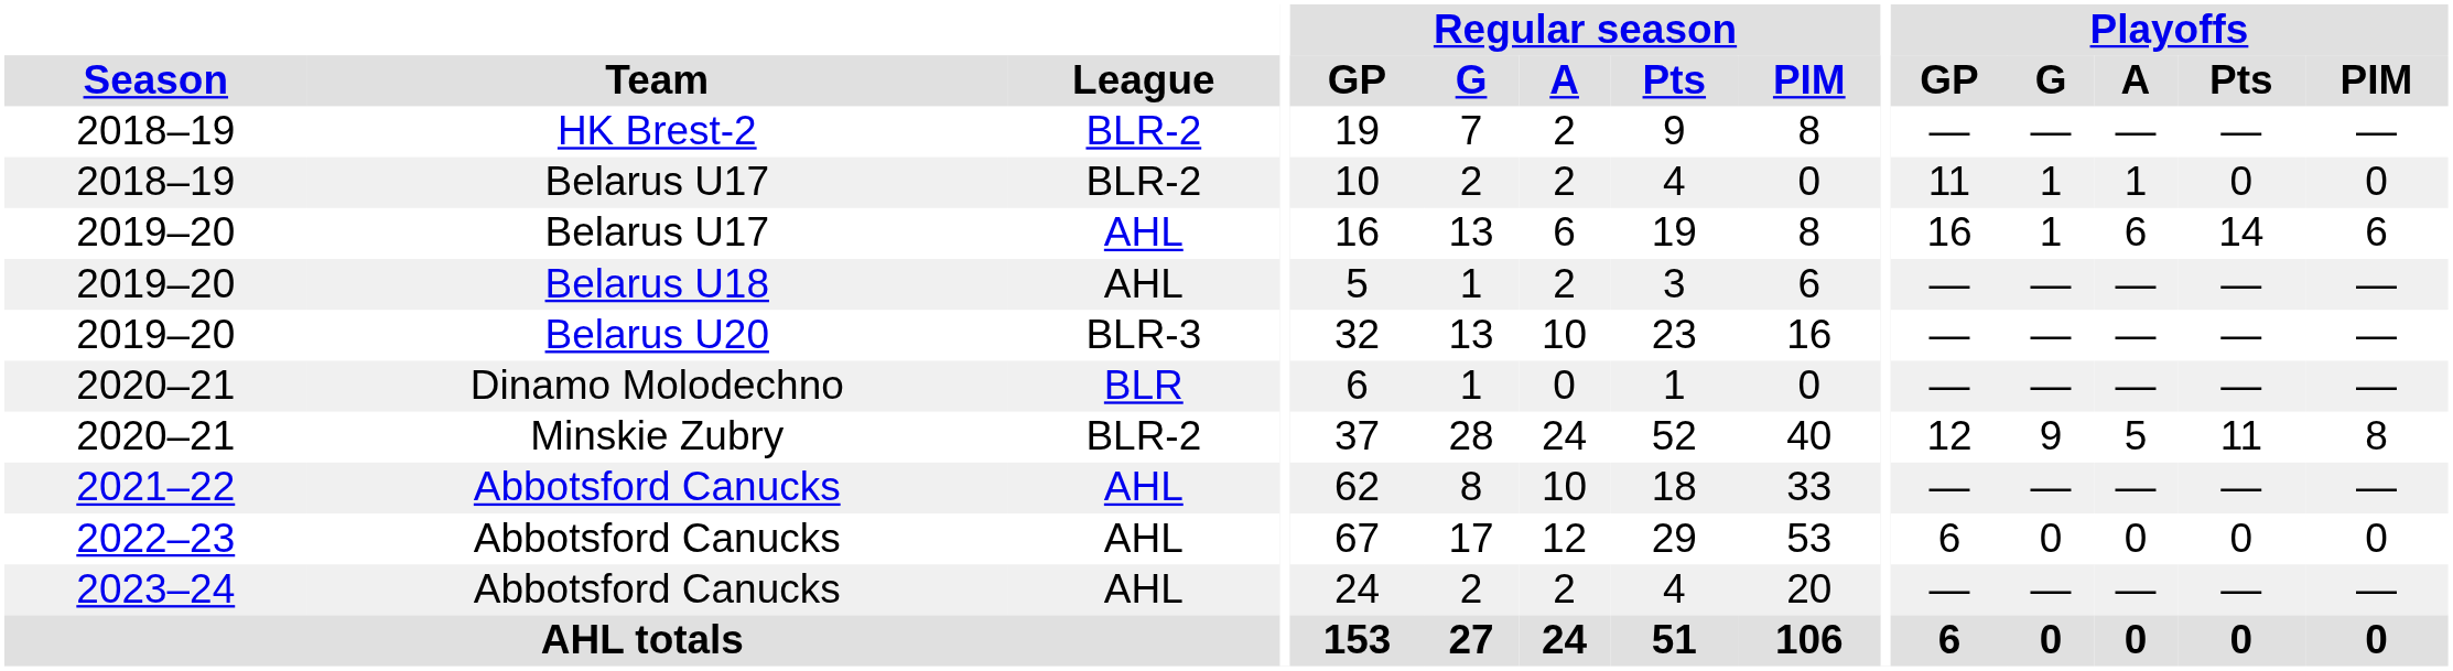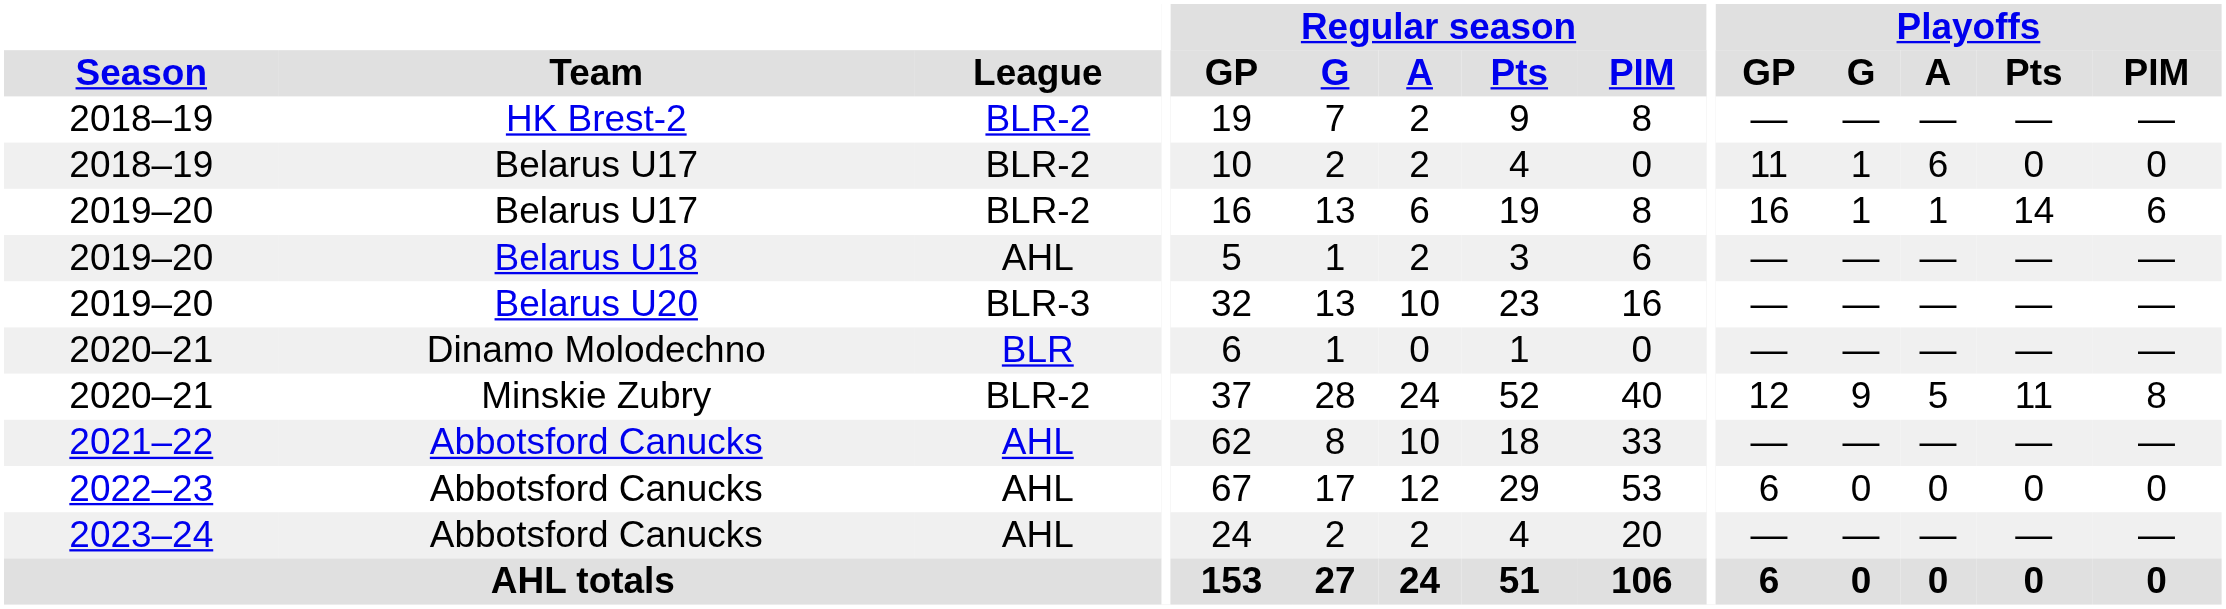2018–19 / Belarus U17 | Playoffs / A: 1 -> 6
2019–20 / Belarus U17 | League: AHL -> BLR-2
2019–20 / Belarus U17 | Playoffs / A: 6 -> 1
